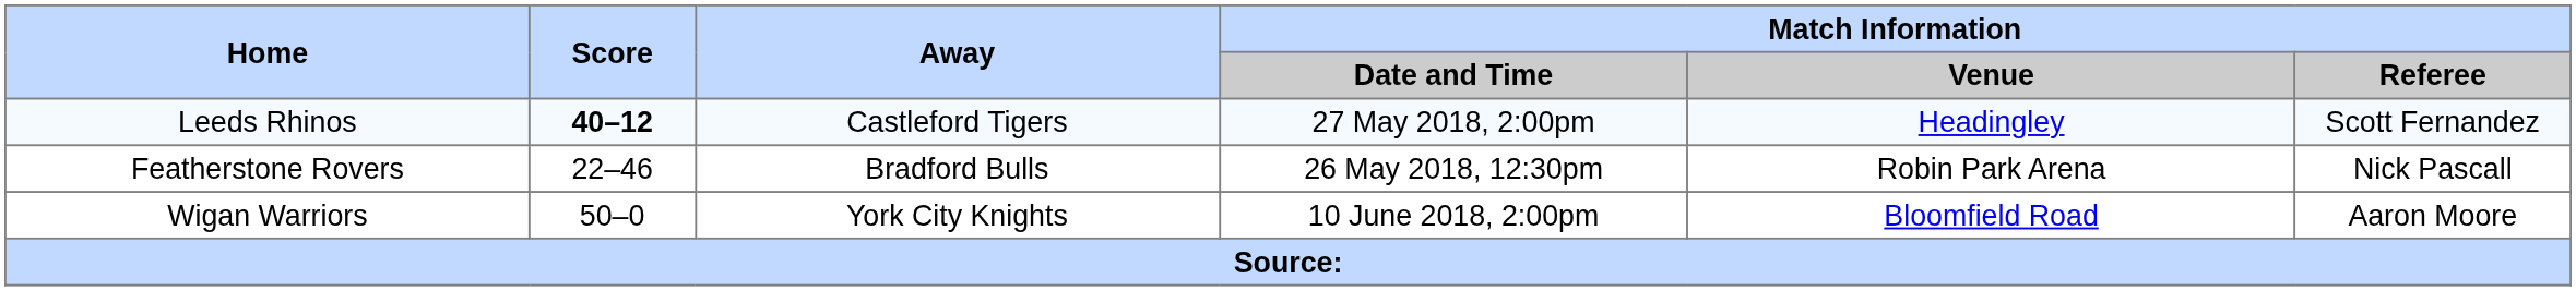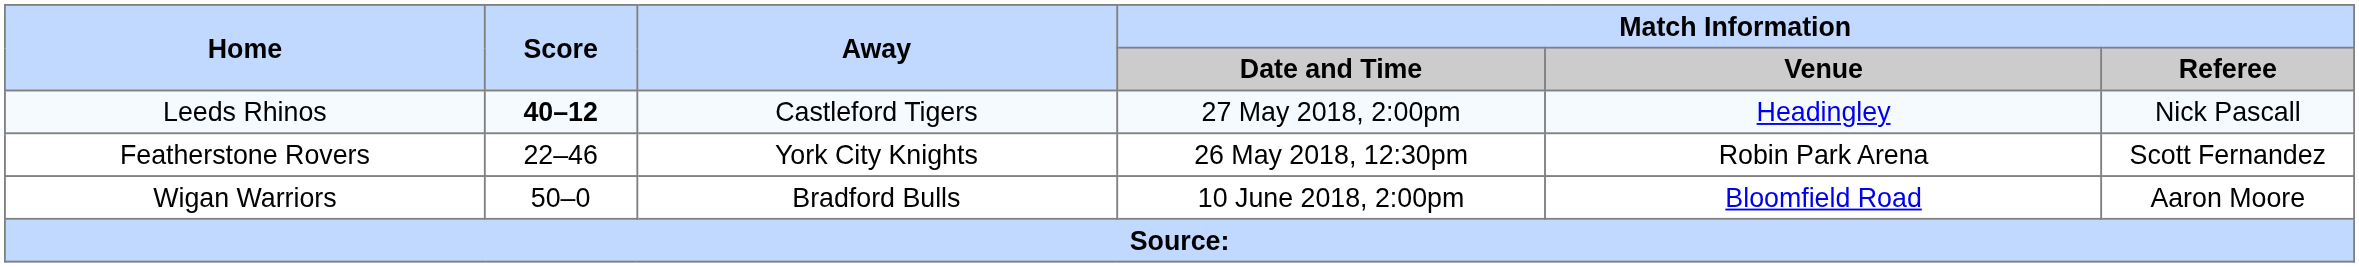Leeds Rhinos | Match Information / Referee: Scott Fernandez -> Nick Pascall
Featherstone Rovers | Away: Bradford Bulls -> York City Knights
Featherstone Rovers | Match Information / Referee: Nick Pascall -> Scott Fernandez
Wigan Warriors | Away: York City Knights -> Bradford Bulls
